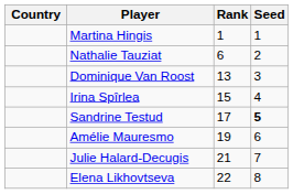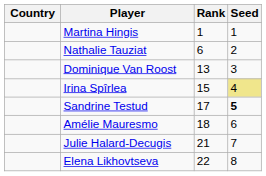Irina Spîrlea | Seed: no background -> khaki background
Amélie Mauresmo | Rank: 19 -> 18
